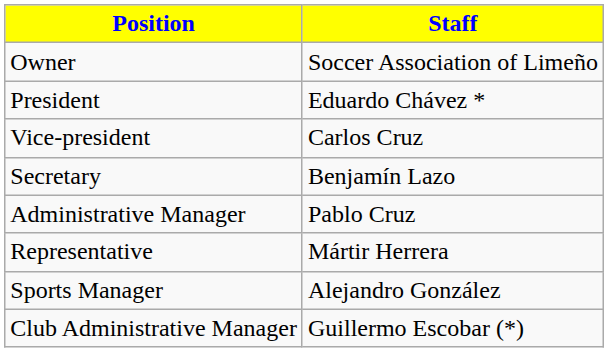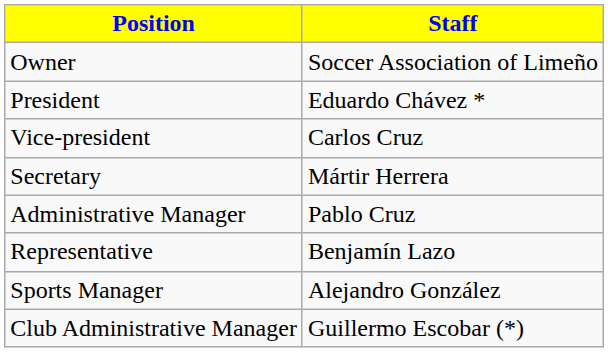Secretary | Staff: Benjamín Lazo -> Mártir Herrera
Representative | Staff: Mártir Herrera -> Benjamín Lazo
